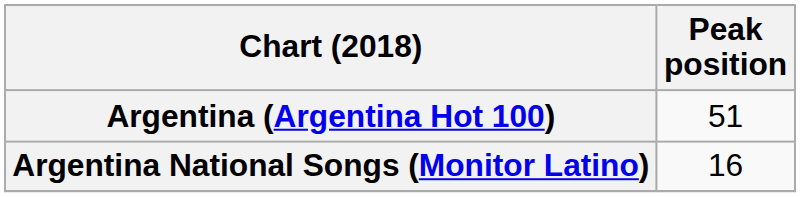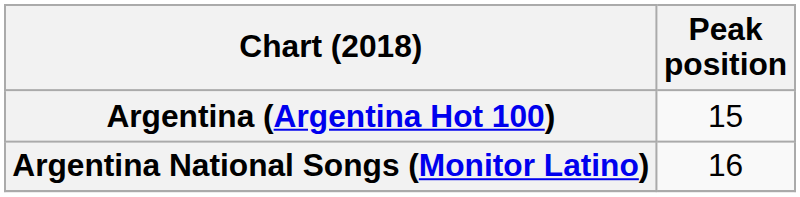Argentina (Argentina Hot 100) | Peak position: 51 -> 15
